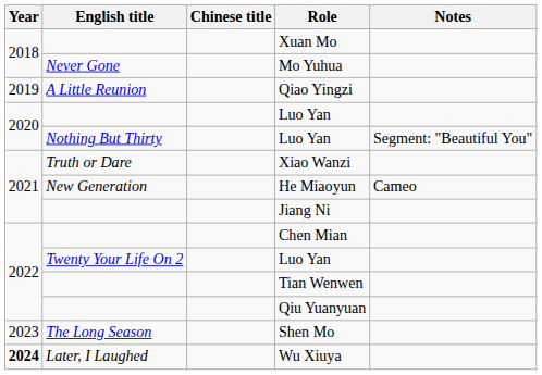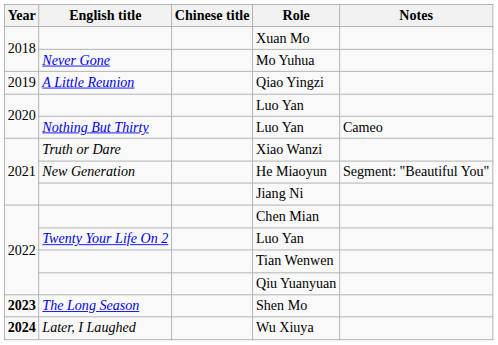Nothing But Thirty / Luo Yan | Notes: Segment: "Beautiful You" -> Cameo
He Miaoyun | Notes: Cameo -> Segment: "Beautiful You"
Shen Mo | Year: normal -> bold
